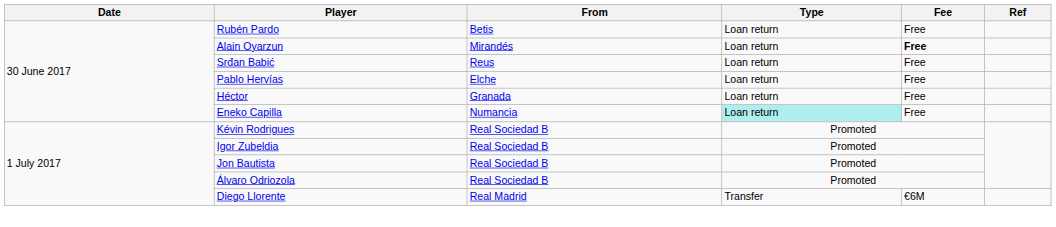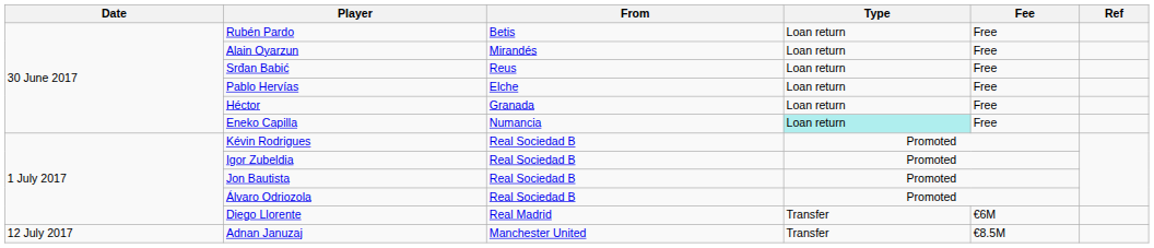Alain Oyarzun | Fee: bold -> normal
+ row: 12 July 2017 | Adnan Januzaj | Manchester United | Transfer | €8.5M
